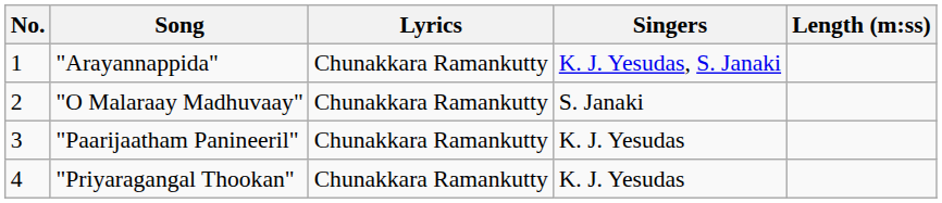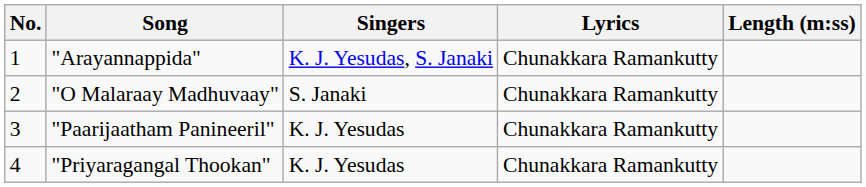columns swapped: Singers <-> Lyrics
